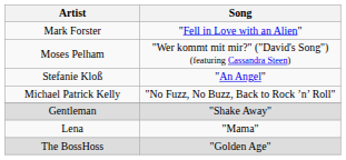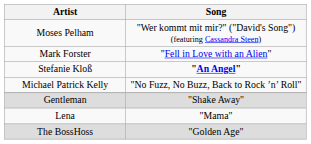rows swapped: Moses Pelham <-> Mark Forster
Stefanie Kloß | Song: normal -> bold
